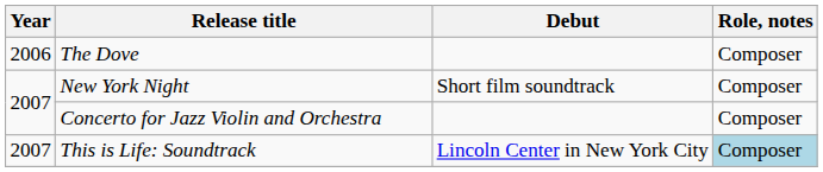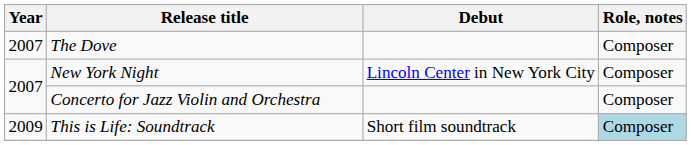The Dove | Year: 2006 -> 2007
New York Night | Debut: Short film soundtrack -> Lincoln Center in New York City
This is Life: Soundtrack | Year: 2007 -> 2009
This is Life: Soundtrack | Debut: Lincoln Center in New York City -> Short film soundtrack
